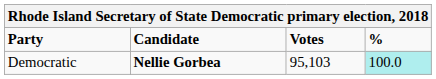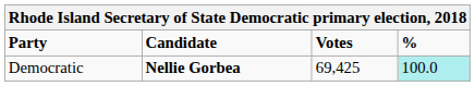Democratic | Votes: 95,103 -> 69,425
